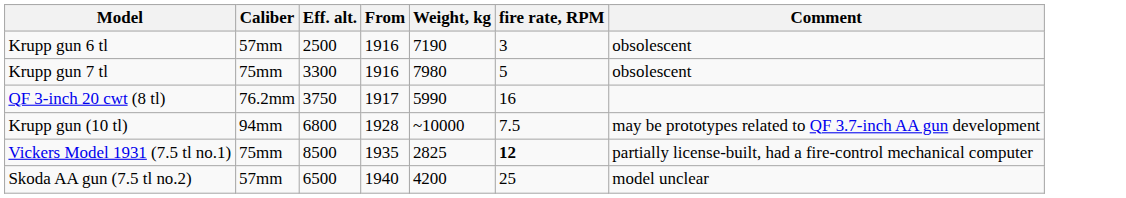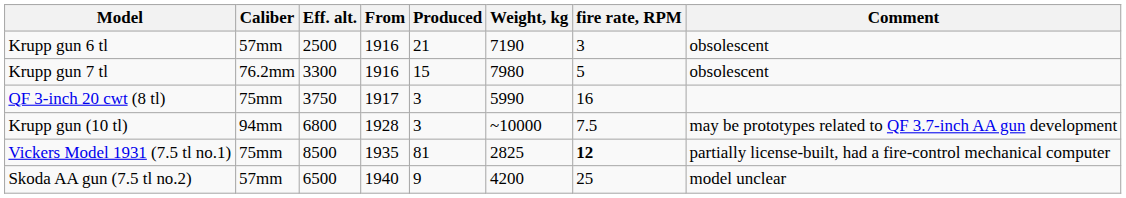+ column: Produced | 21 | 15 | 3 | 3 | 81 | 9
Krupp gun 7 tl | Caliber: 75mm -> 76.2mm
QF 3-inch 20 cwt (8 tl) | Caliber: 76.2mm -> 75mm
